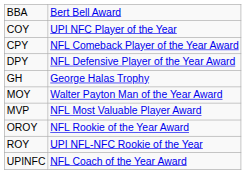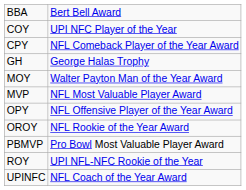- row: DPY | NFL Defensive Player of the Year Award
+ row: OPY | NFL Offensive Player of the Year Award
+ row: PBMVP | Pro Bowl Most Valuable Player Award
